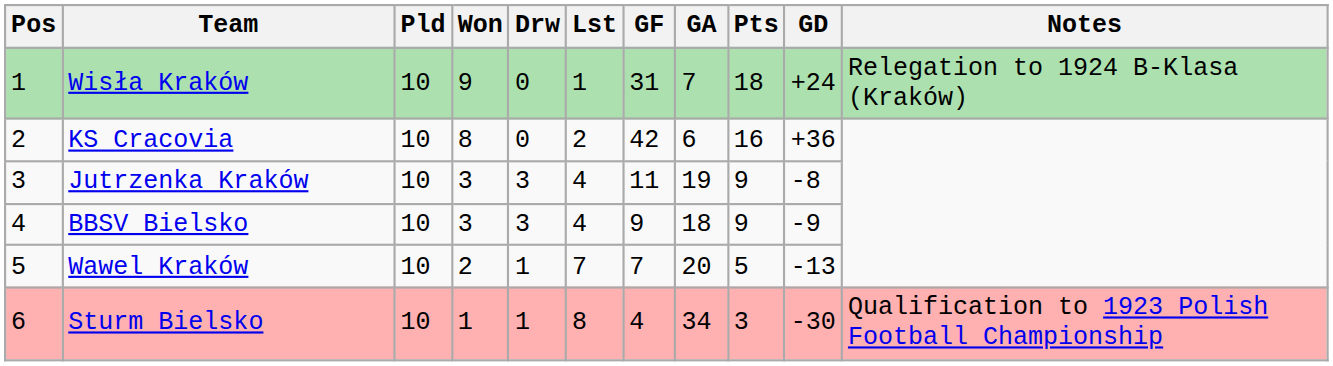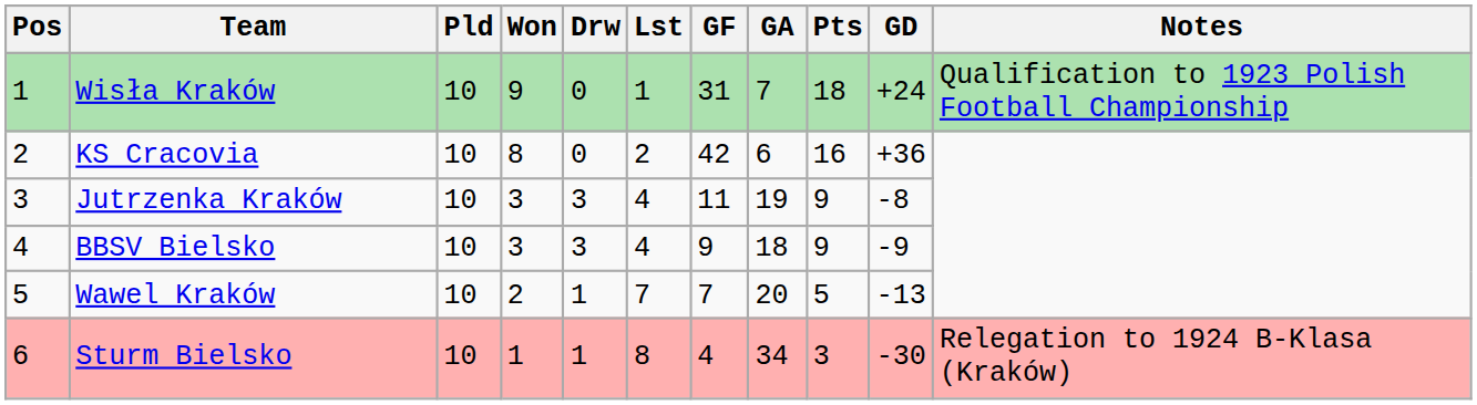Wisła Kraków | Notes: Relegation to 1924 B-Klasa (Kraków) -> Qualification to 1923 Polish Football Championship
Sturm Bielsko | Notes: Qualification to 1923 Polish Football Championship -> Relegation to 1924 B-Klasa (Kraków)
